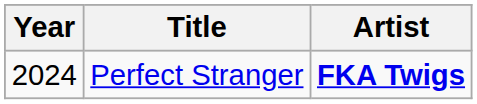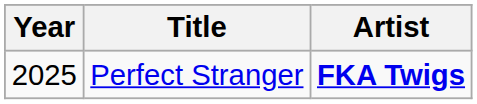Perfect Stranger | Year: 2024 -> 2025
